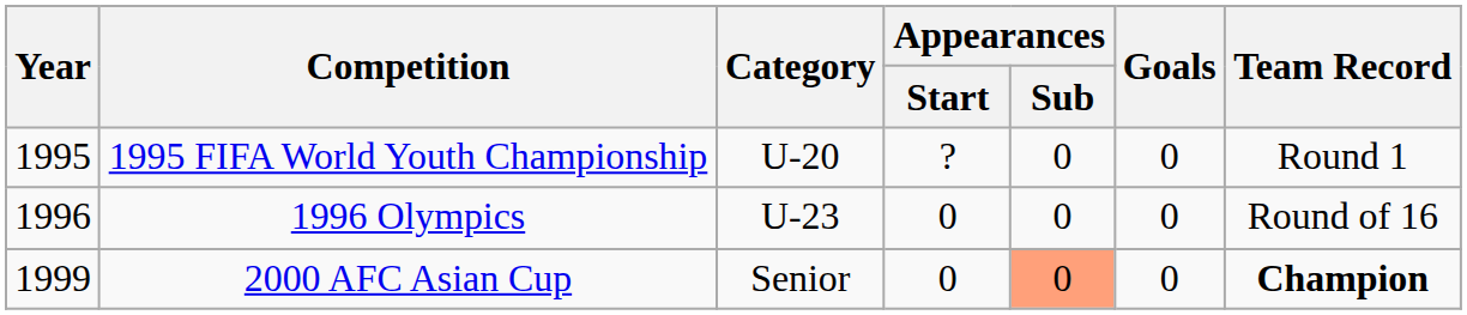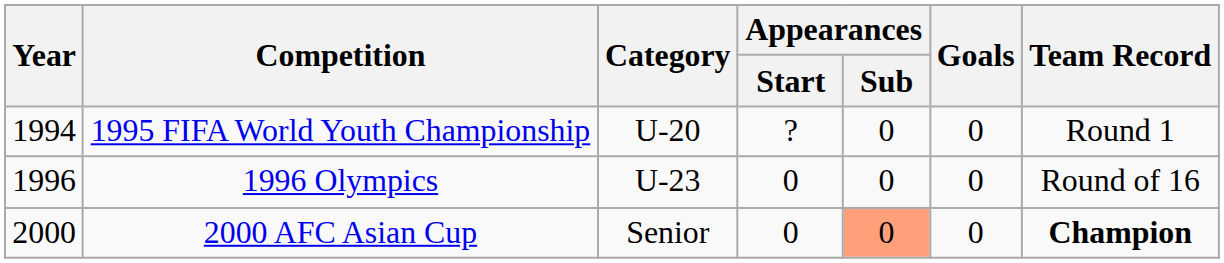1995 FIFA World Youth Championship | Year: 1995 -> 1994
2000 AFC Asian Cup | Year: 1999 -> 2000
